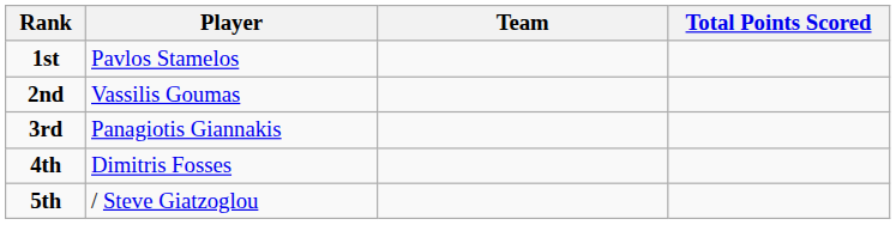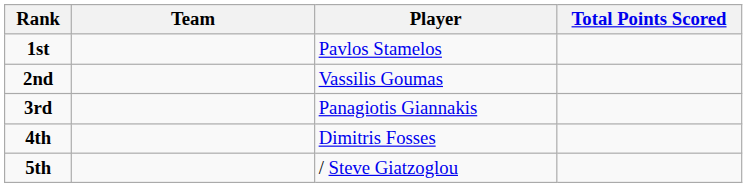columns swapped: Player <-> Team
